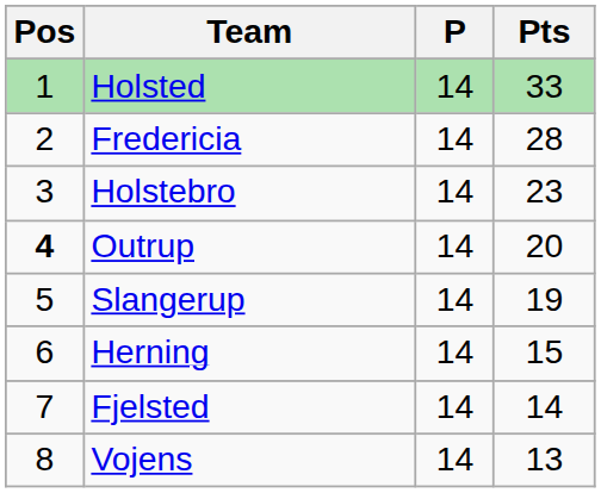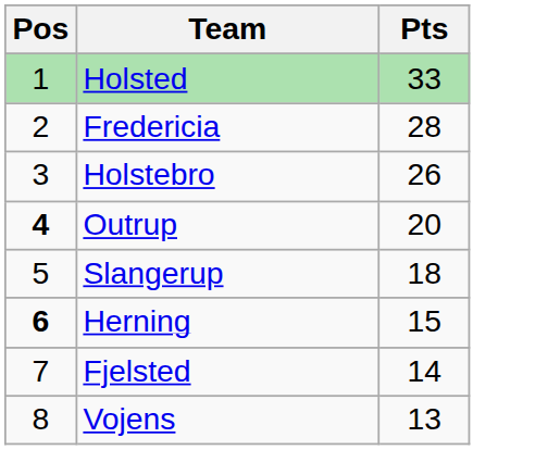- column: P | 14 | 14 | 14 | 14 | 14 | 14 | 14 | 14
Holstebro | Pts: 23 -> 26
Slangerup | Pts: 19 -> 18
Herning | Pos: normal -> bold
